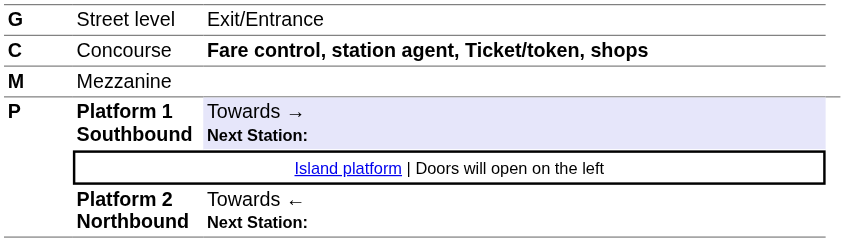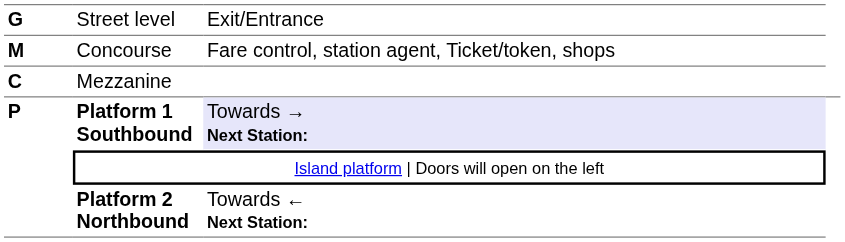Concourse | column 1: C -> M
Concourse | column 3: bold -> normal
Mezzanine | column 1: M -> C
